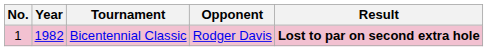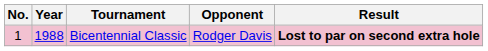Bicentennial Classic | Year: 1982 -> 1988
